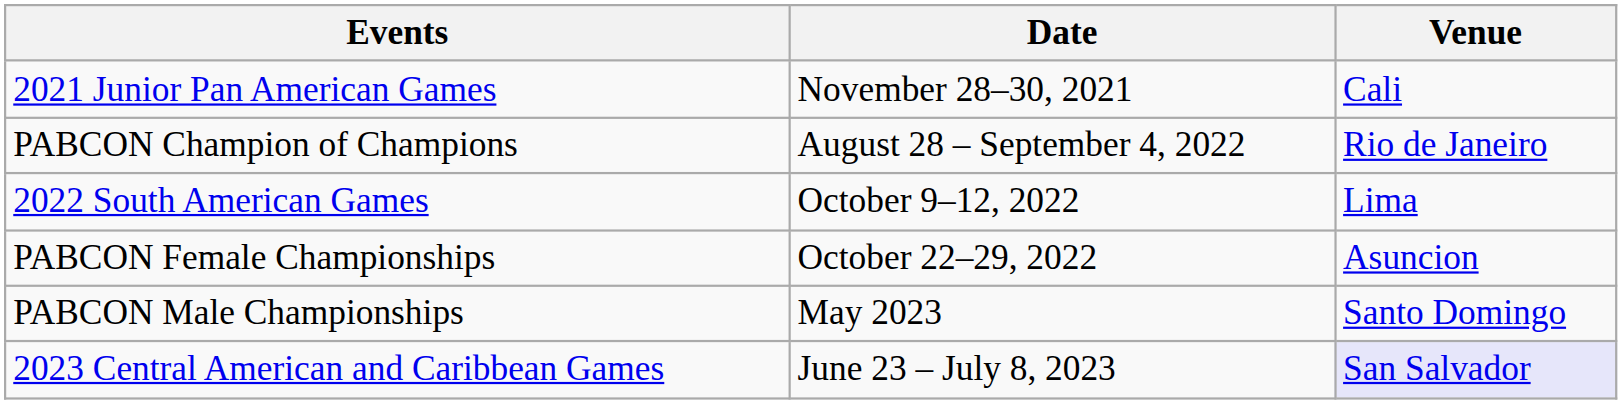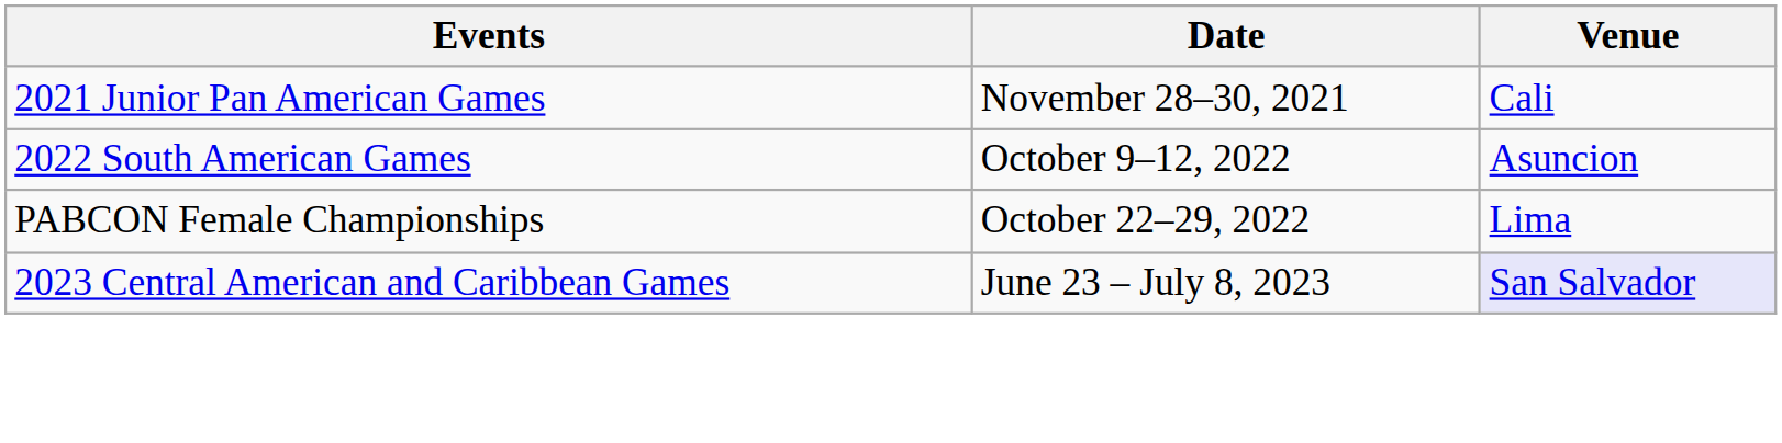- row: PABCON Champion of Champions | August 28 – September 4, 2022 | Rio de Janeiro
2022 South American Games | Venue: Lima -> Asuncion
PABCON Female Championships | Venue: Asuncion -> Lima
- row: PABCON Male Championships | May 2023 | Santo Domingo
